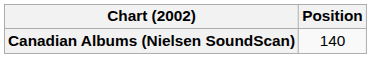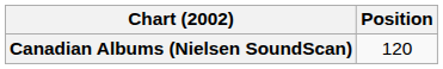Canadian Albums (Nielsen SoundScan) | Position: 140 -> 120
